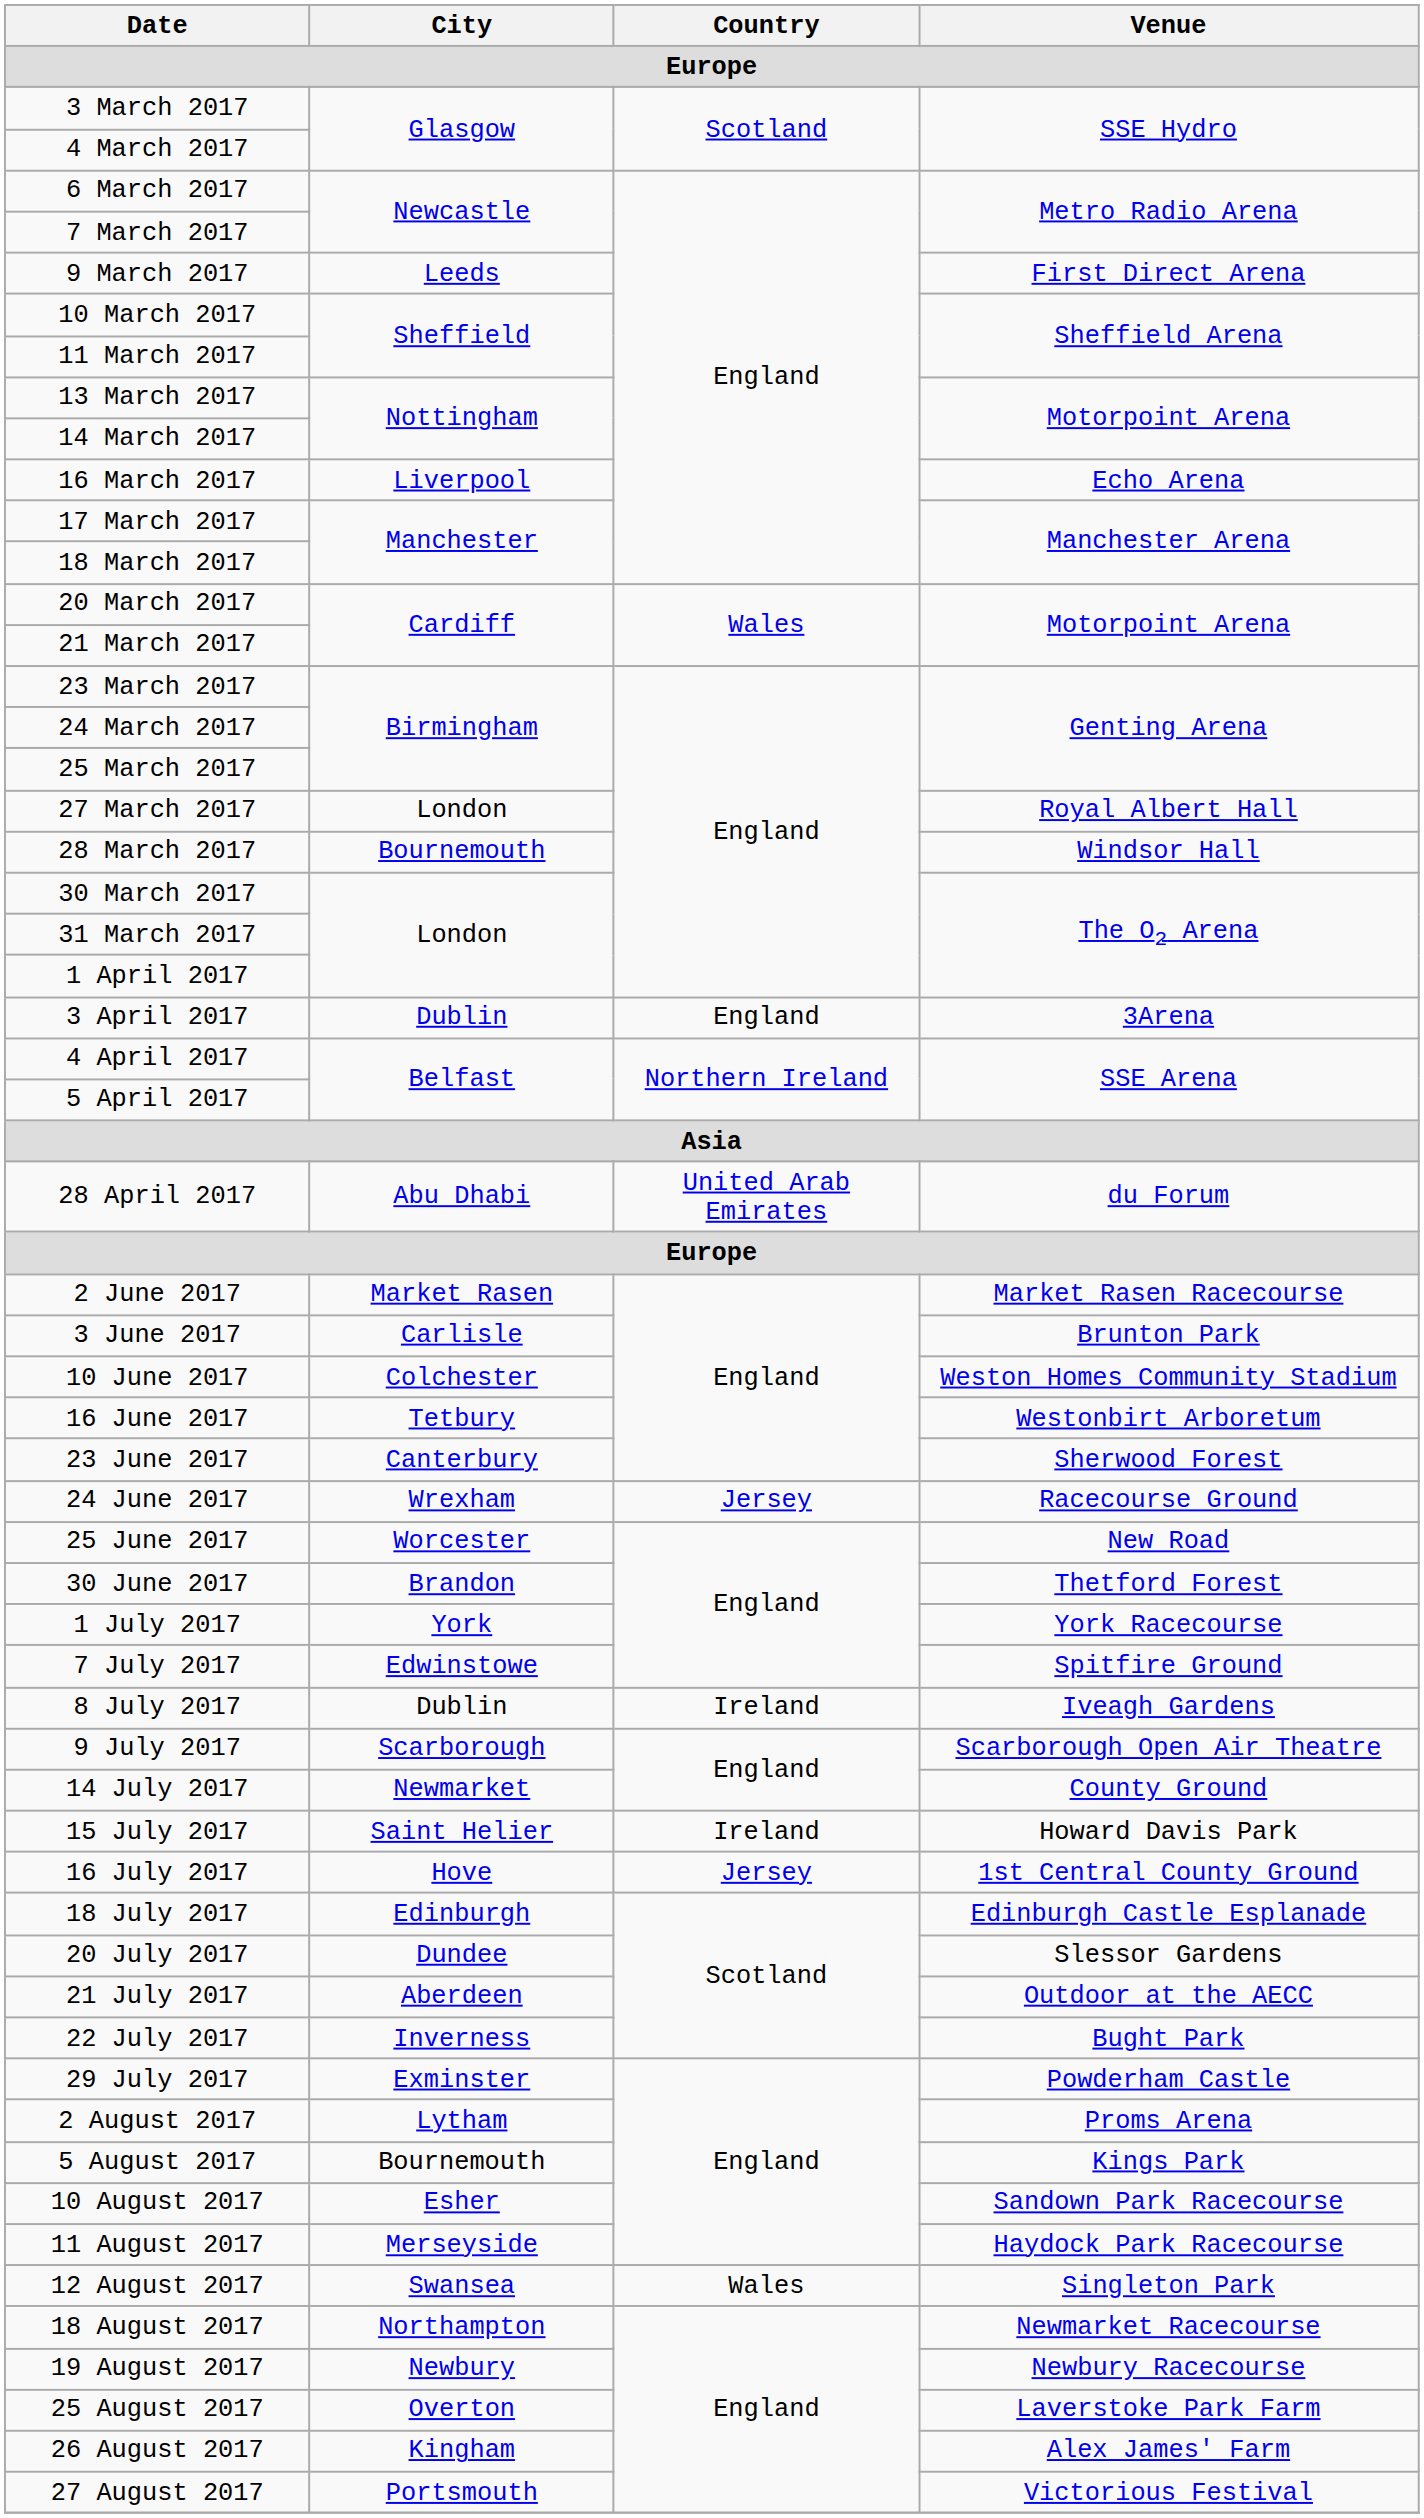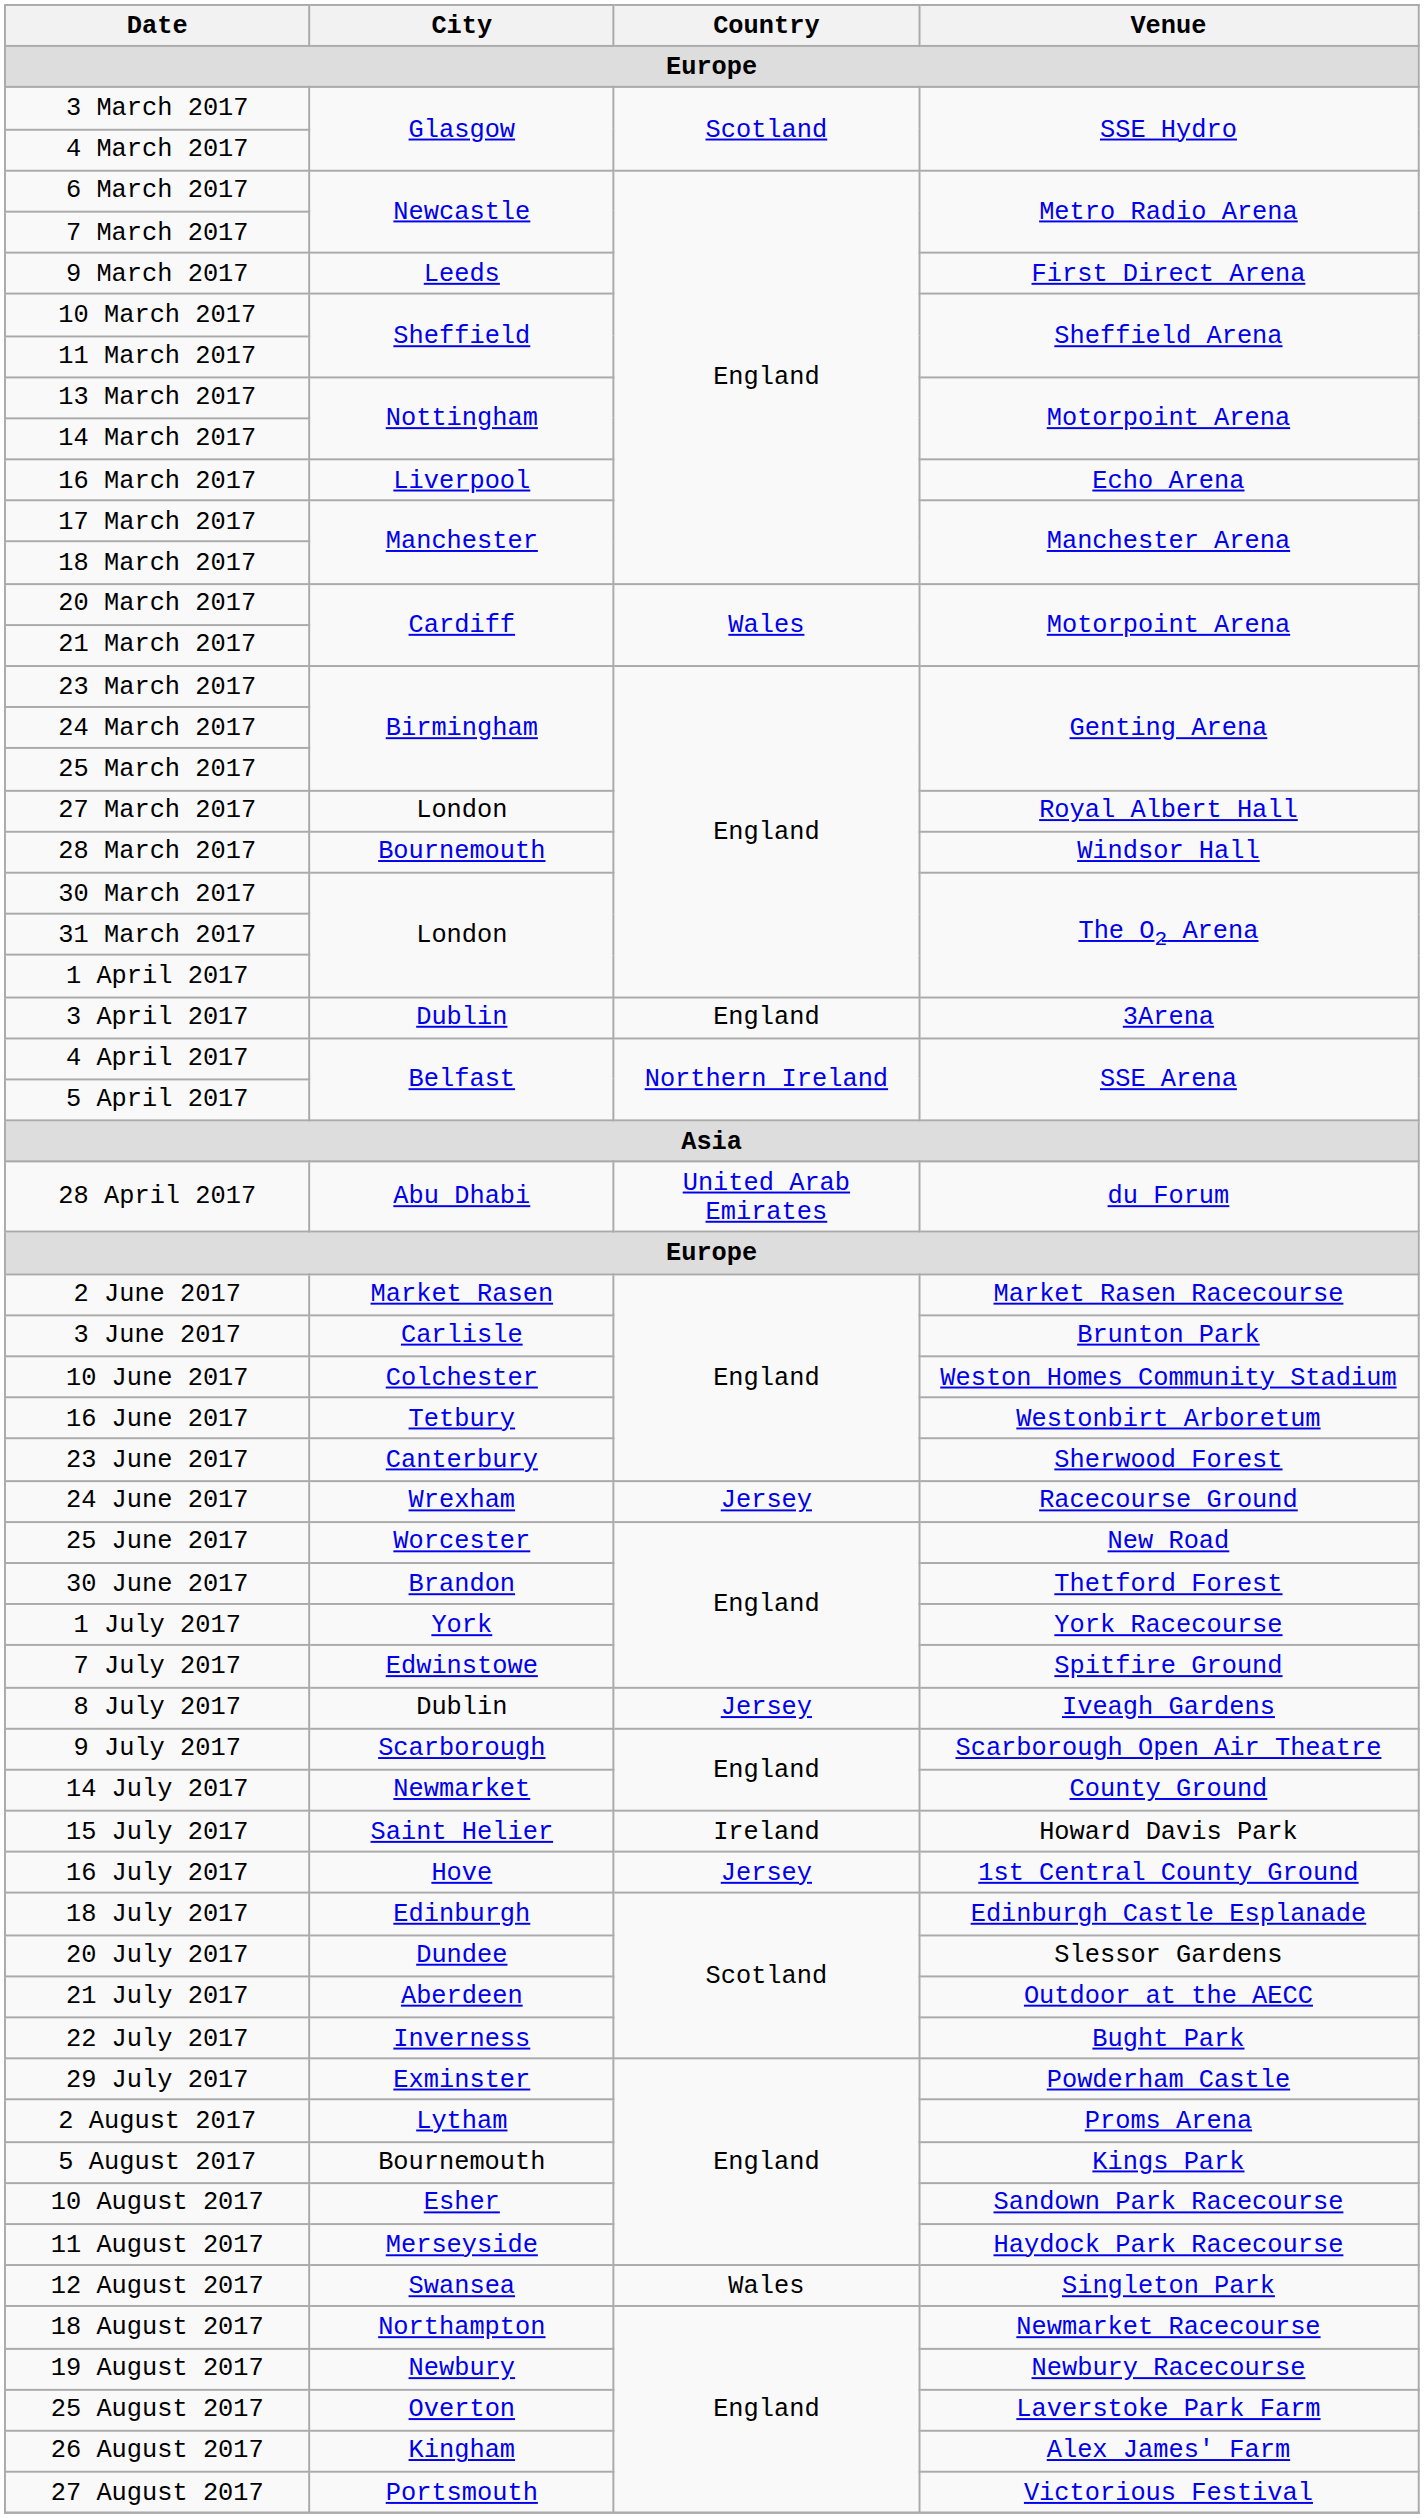8 July 2017 | Country: Ireland -> Jersey
